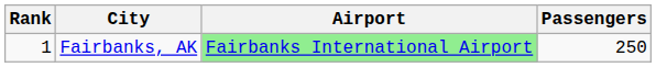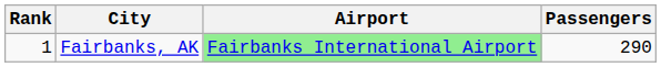Fairbanks, AK | Passengers: 250 -> 290
